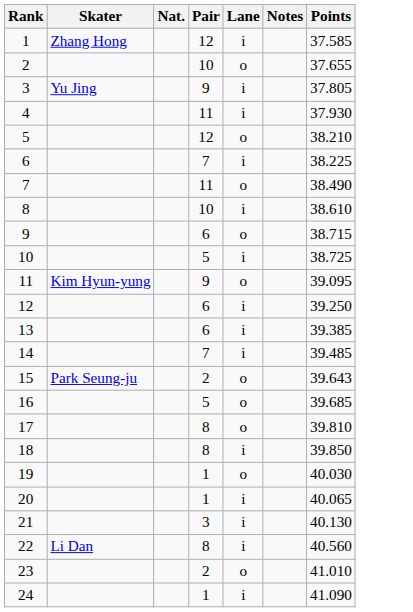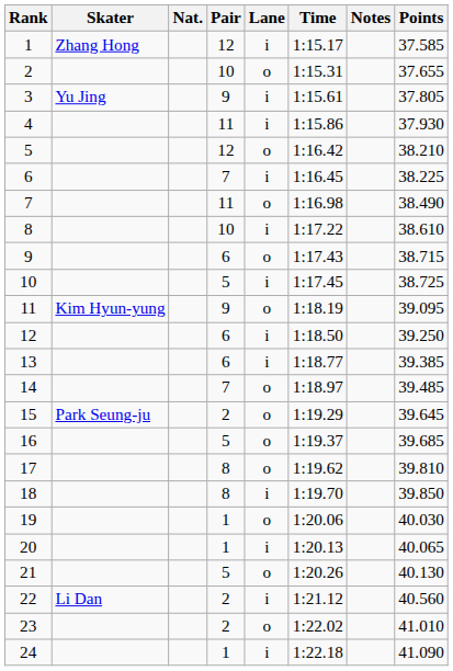+ column: Time | 1:15.17 | 1:15.31 | 1:15.61 | 1:15.86 | 1:16.42 | 1:16.45 | 1:16.98 | 1:17.22 | 1:17.43 | 1:17.45 | 1:18.19 | 1:18.50 | 1:18.77 | 1:18.97 | 1:19.29 | 1:19.37 | 1:19.62 | 1:19.70 | 1:20.06 | 1:20.13 | 1:20.26 | 1:21.12 | 1:22.02 | 1:22.18
14 | Lane: i -> o
15 | Points: 39.643 -> 39.645
21 | Pair: 3 -> 5
21 | Lane: i -> o
22 | Pair: 8 -> 2
